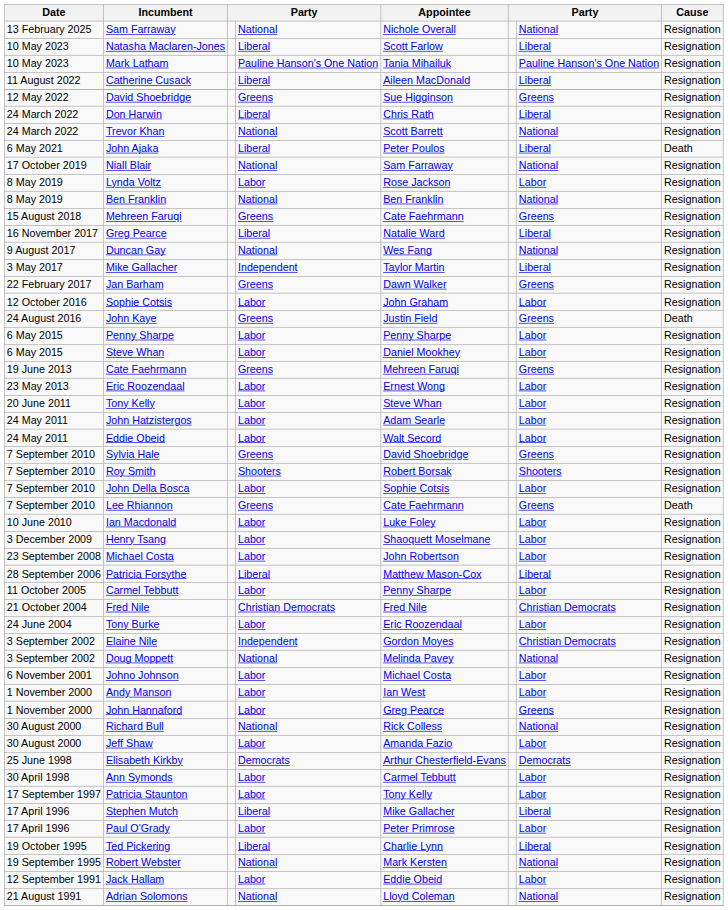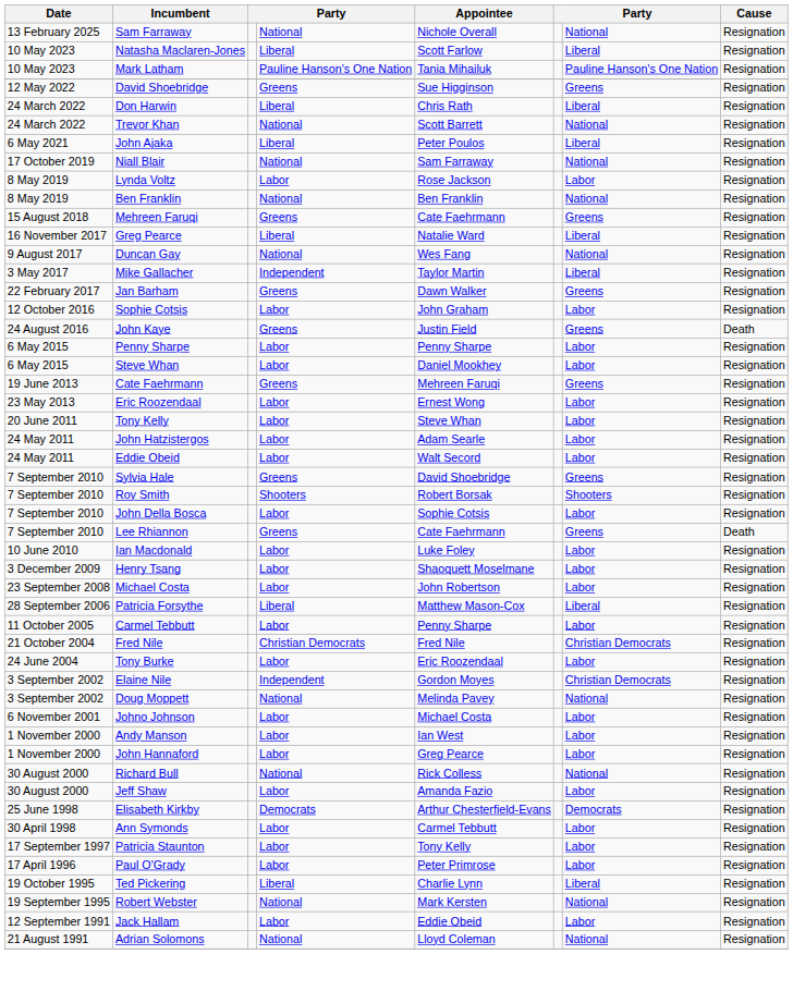- row: 11 August 2022 | Catherine Cusack | Liberal | Aileen MacDonald | Liberal | Resignation
John Ajaka | Cause: Death -> Resignation
John Hannaford | column 7: Greens -> Labor
- row: 17 April 1996 | Stephen Mutch | Liberal | Mike Gallacher | Liberal | Resignation
